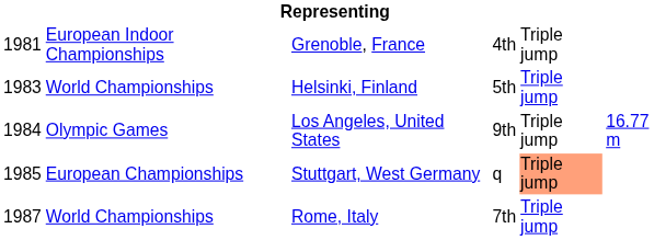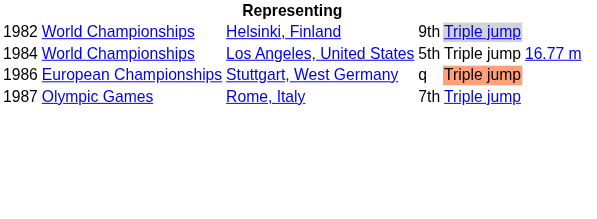- row: 1981 | European Indoor Championships | Grenoble, France | 4th | Triple jump
Helsinki, Finland | column 1: 1983 -> 1982
Helsinki, Finland | column 4: 5th -> 9th
Helsinki, Finland | column 5: no background -> lightgrey background
Los Angeles, United States | column 2: Olympic Games -> World Championships
Los Angeles, United States | column 4: 9th -> 5th
Stuttgart, West Germany | column 1: 1985 -> 1986
Rome, Italy | column 2: World Championships -> Olympic Games
